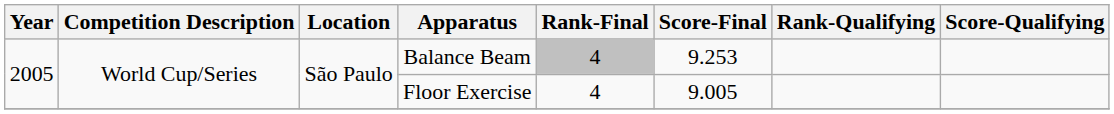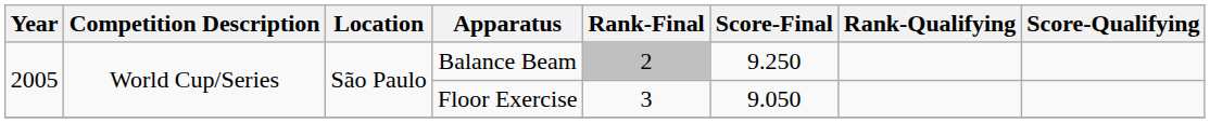Balance Beam | Rank-Final: 4 -> 2
Balance Beam | Score-Final: 9.253 -> 9.250
Floor Exercise | Rank-Final: 4 -> 3
Floor Exercise | Score-Final: 9.005 -> 9.050
